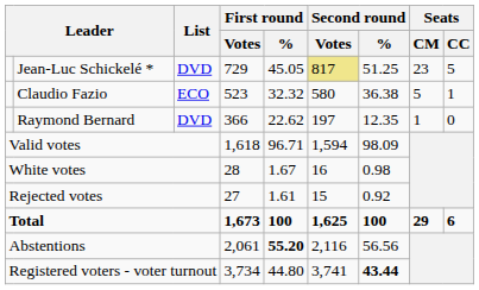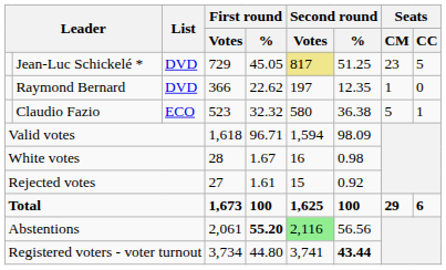rows swapped: Claudio Fazio <-> Raymond Bernard
Abstentions | Second round / Votes: no background -> lightgreen background
